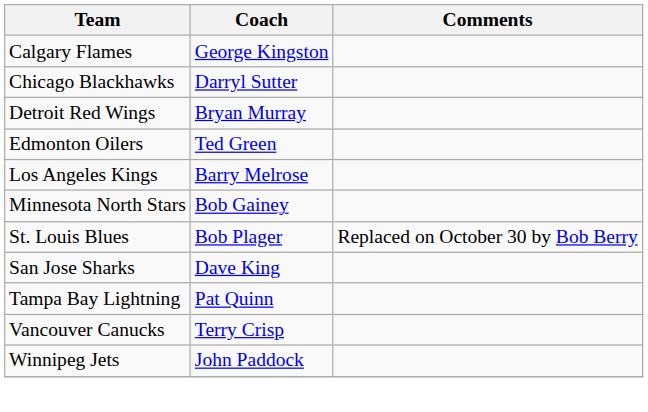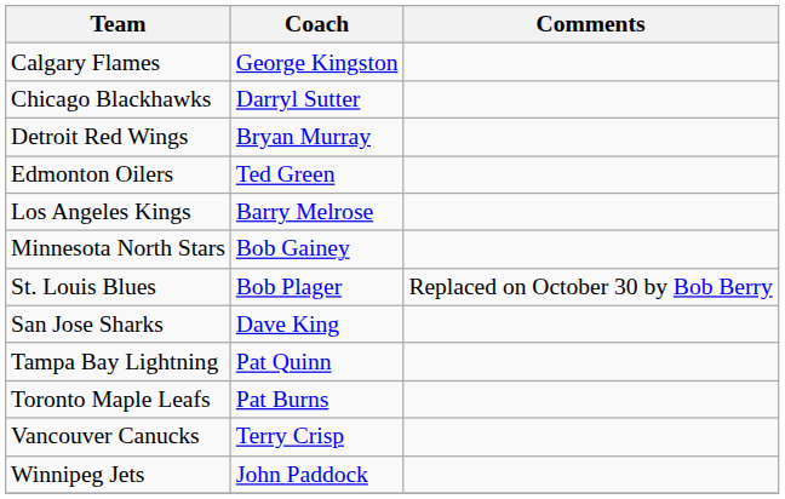+ row: Toronto Maple Leafs | Pat Burns
